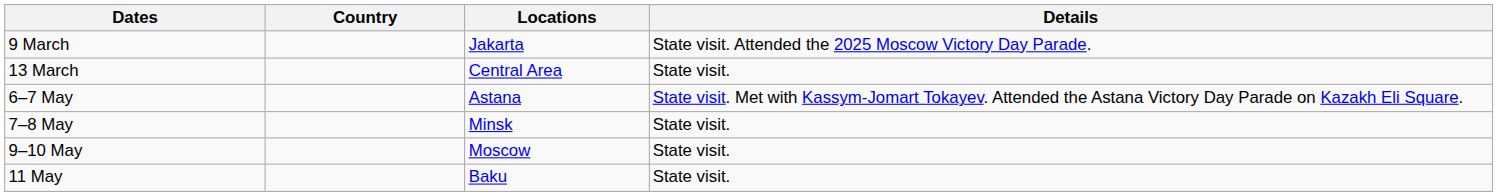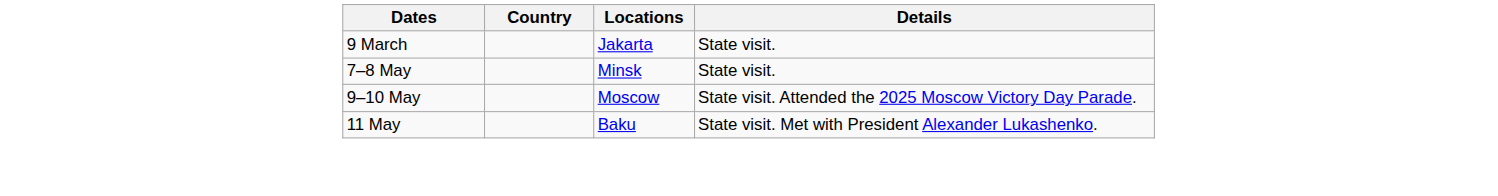9 March | Details: State visit. Attended the 2025 Moscow Victory Day Parade. -> State visit.
- row: 13 March | Central Area | State visit.
- row: 6–7 May | Astana | State visit. Met with Kassym-Jomart Tokayev. Attended the Astana Victory Day Parade on Kazakh Eli Square.
9–10 May | Details: State visit. -> State visit. Attended the 2025 Moscow Victory Day Parade.
11 May | Details: State visit. -> State visit. Met with President Alexander Lukashenko.
